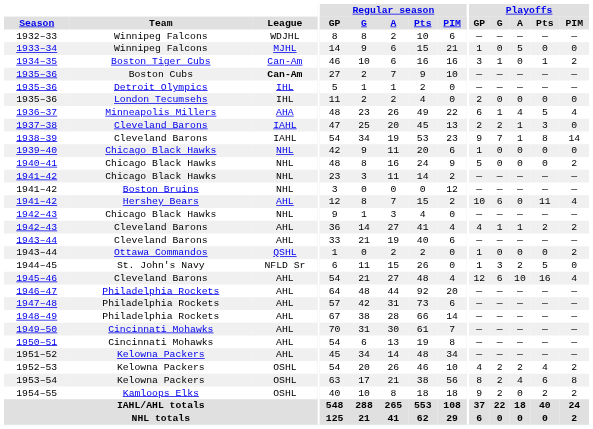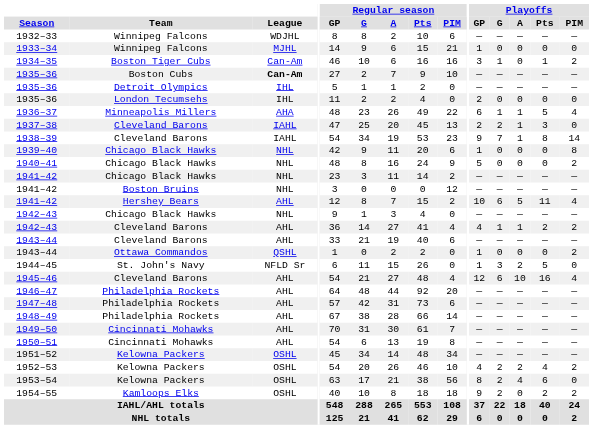1933–34 | Playoffs / A: 5 -> 0
1936–37 | Playoffs / A: 4 -> 1
1939–40 | Playoffs / PIM: 0 -> 8
1941–42 / Hershey Bears | Playoffs / A: 0 -> 5
1951–52 | League: AHL -> OSHL
1953–54 | Playoffs / PIM: 8 -> 0
